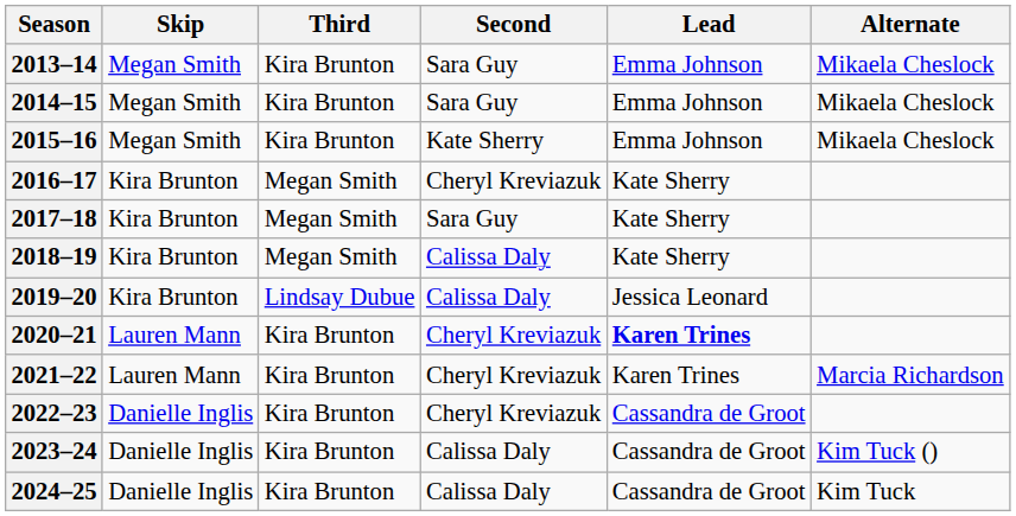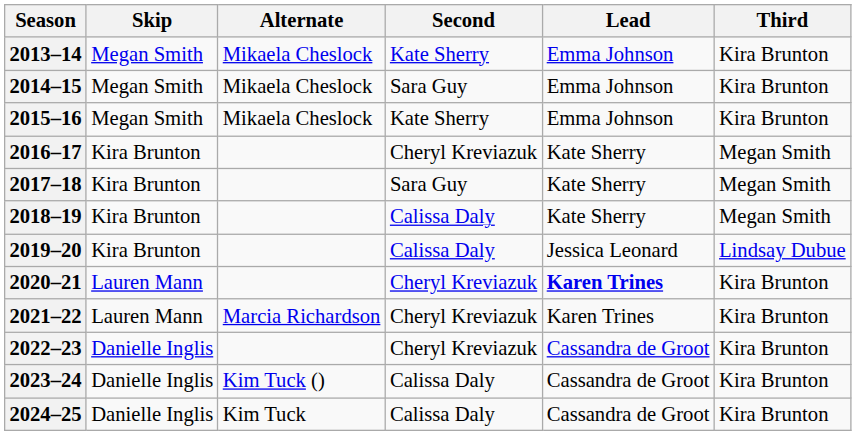columns swapped: Third <-> Alternate
2013–14 | Second: Sara Guy -> Kate Sherry
